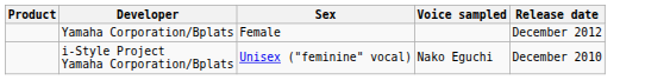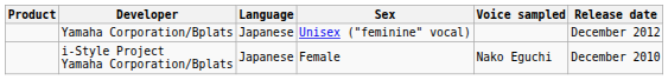+ column: Language | Japanese | Japanese
Yamaha Corporation/Bplats | Sex: Female -> Unisex ("feminine" vocal)
i-Style Project Yamaha Corporation/Bplats | Sex: Unisex ("feminine" vocal) -> Female
